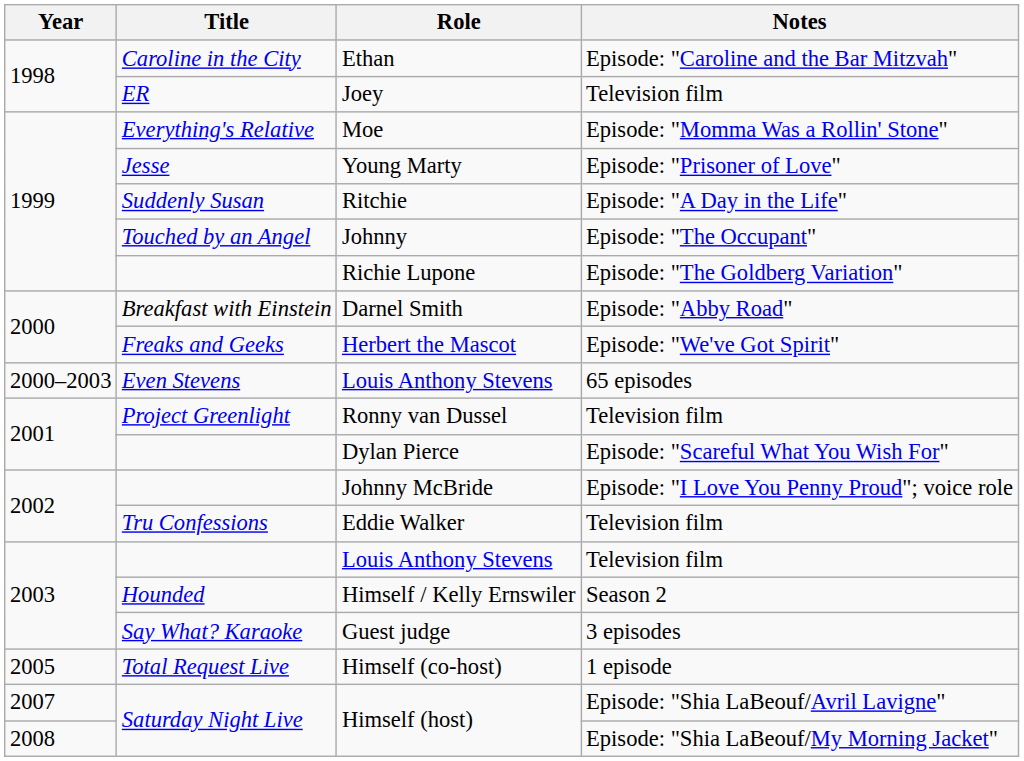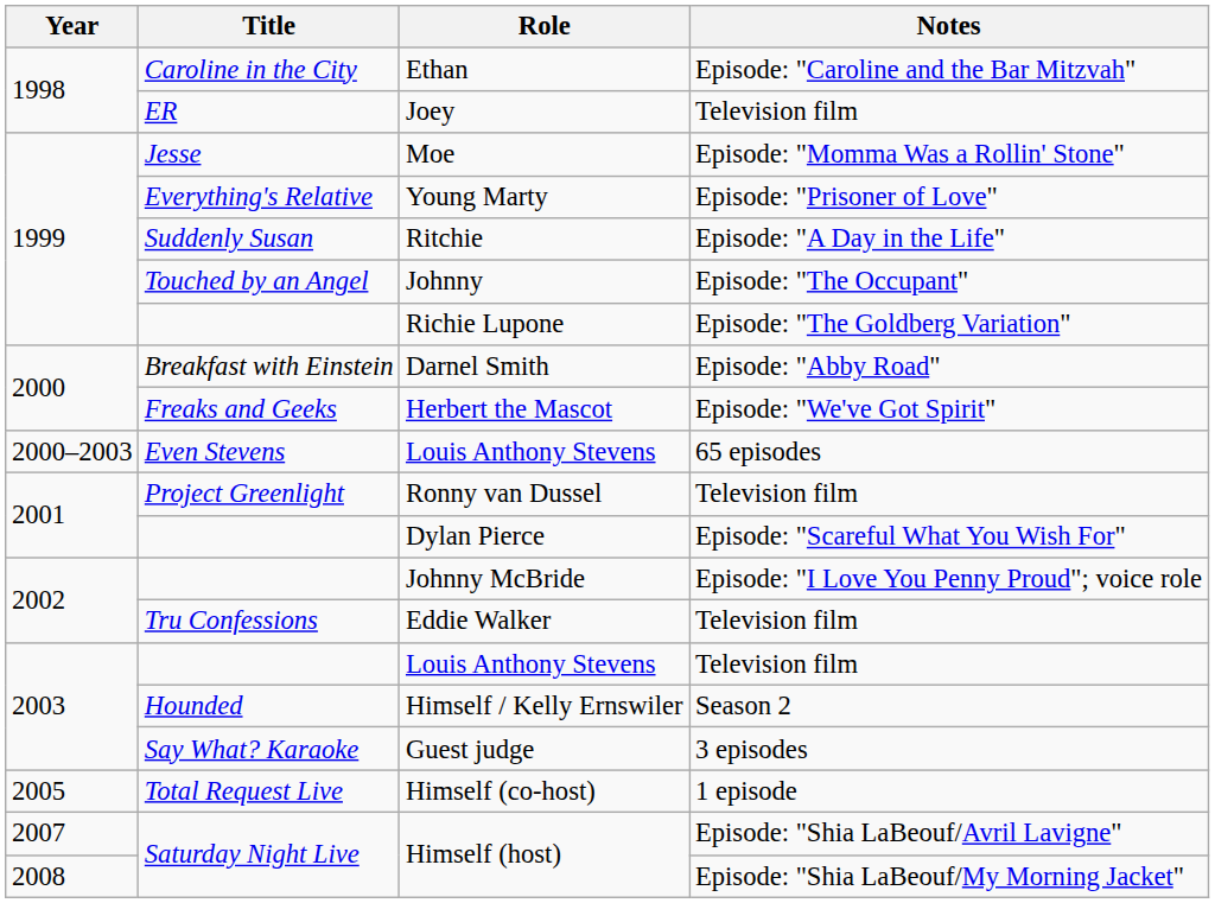Moe | Title: Everything's Relative -> Jesse
Young Marty | Title: Jesse -> Everything's Relative
